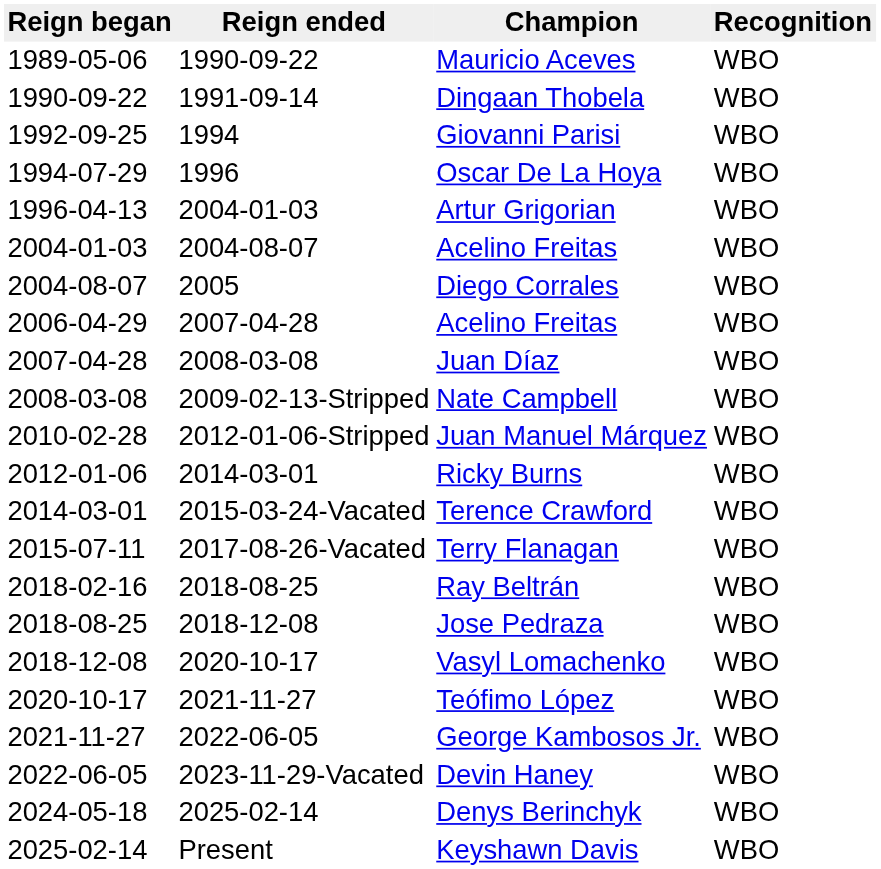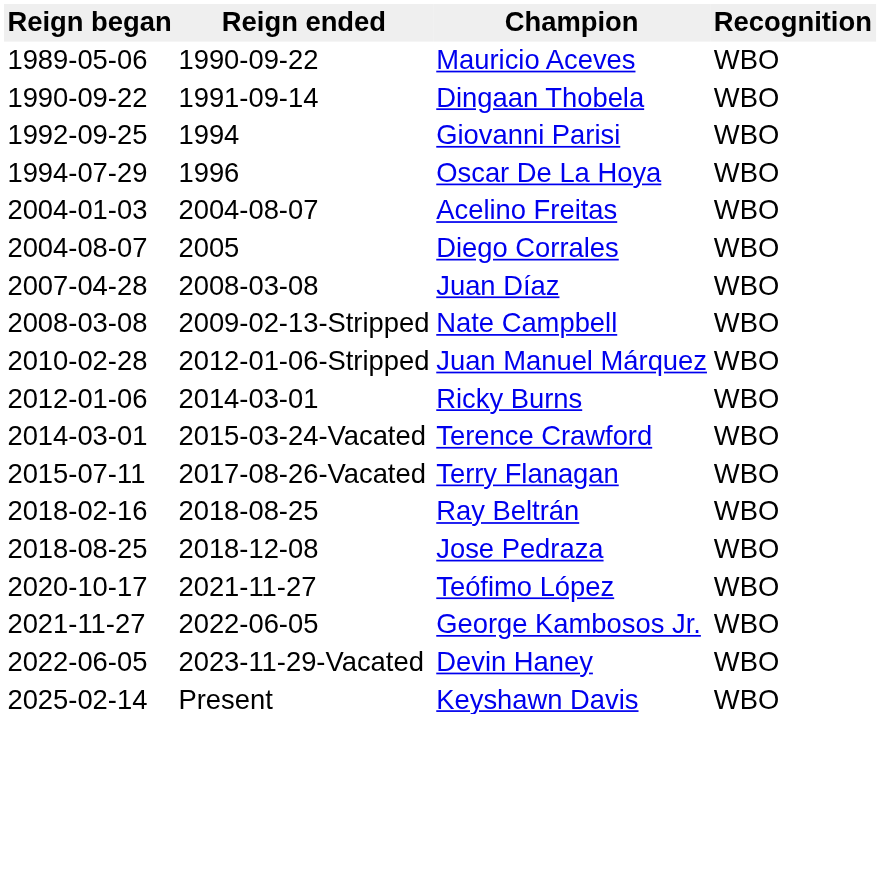- row: 1996-04-13 | 2004-01-03 | Artur Grigorian | WBO
- row: 2006-04-29 | 2007-04-28 | Acelino Freitas | WBO
- row: 2018-12-08 | 2020-10-17 | Vasyl Lomachenko | WBO
- row: 2024-05-18 | 2025-02-14 | Denys Berinchyk | WBO
